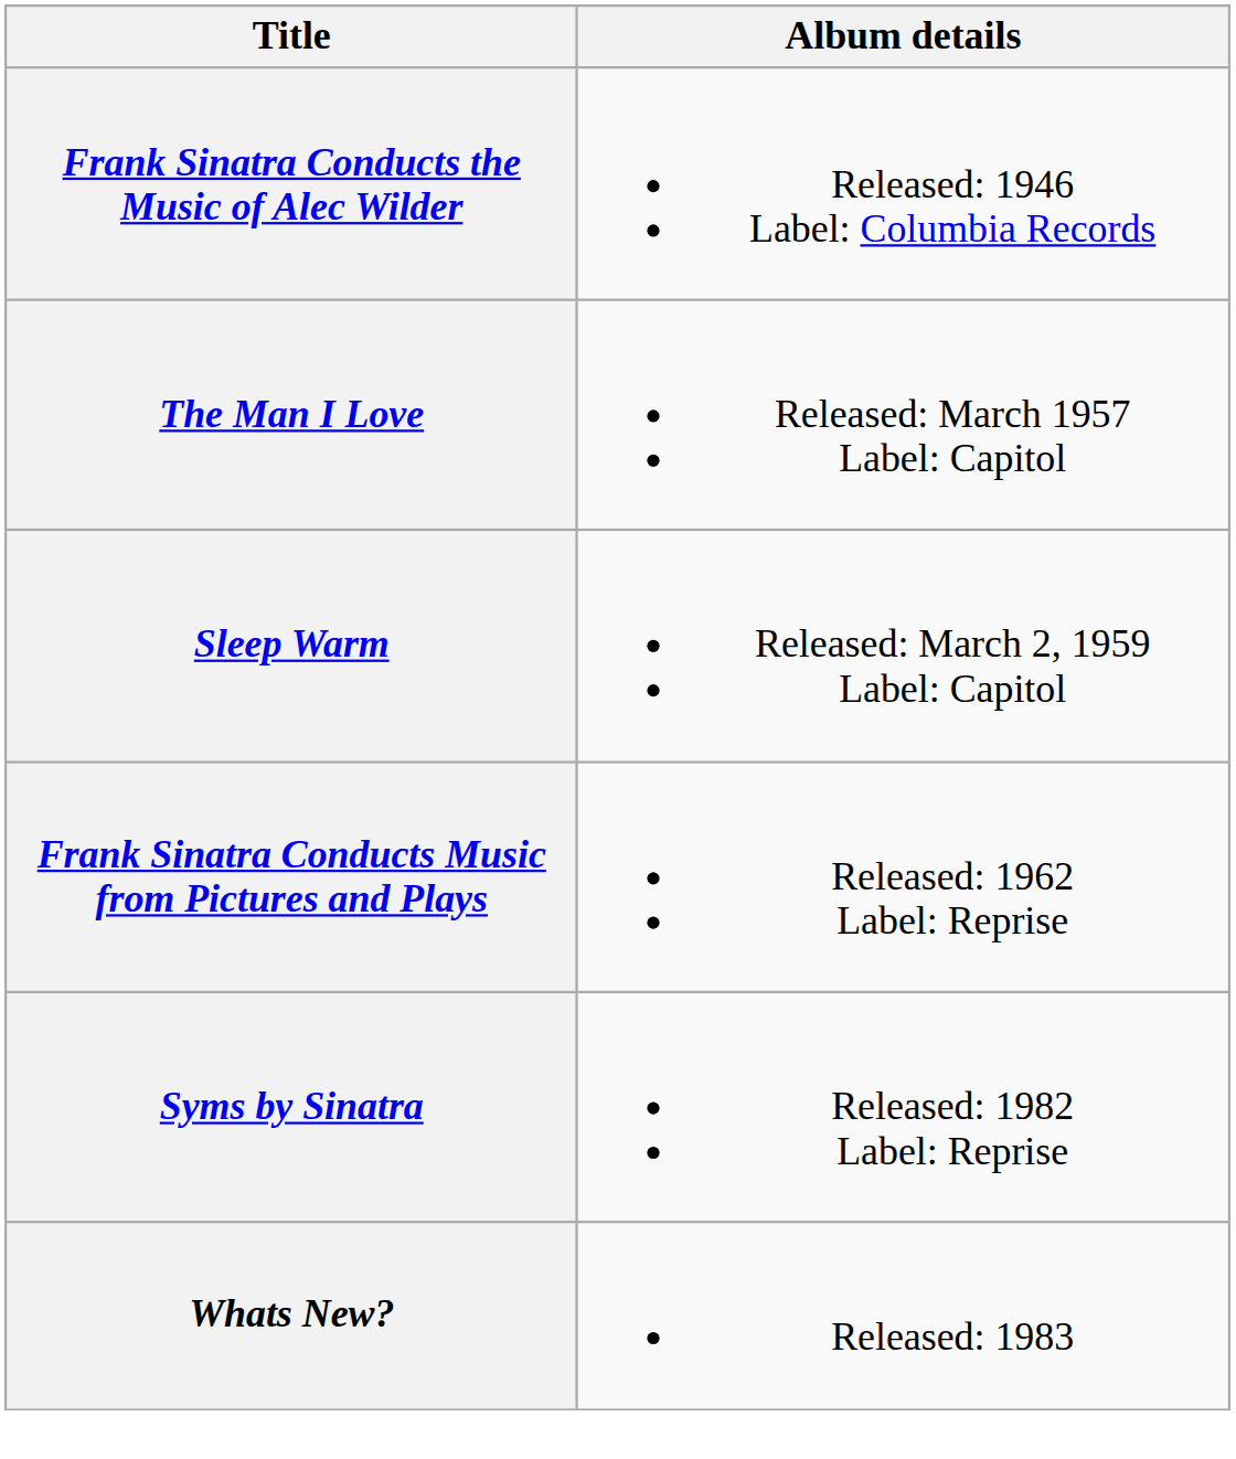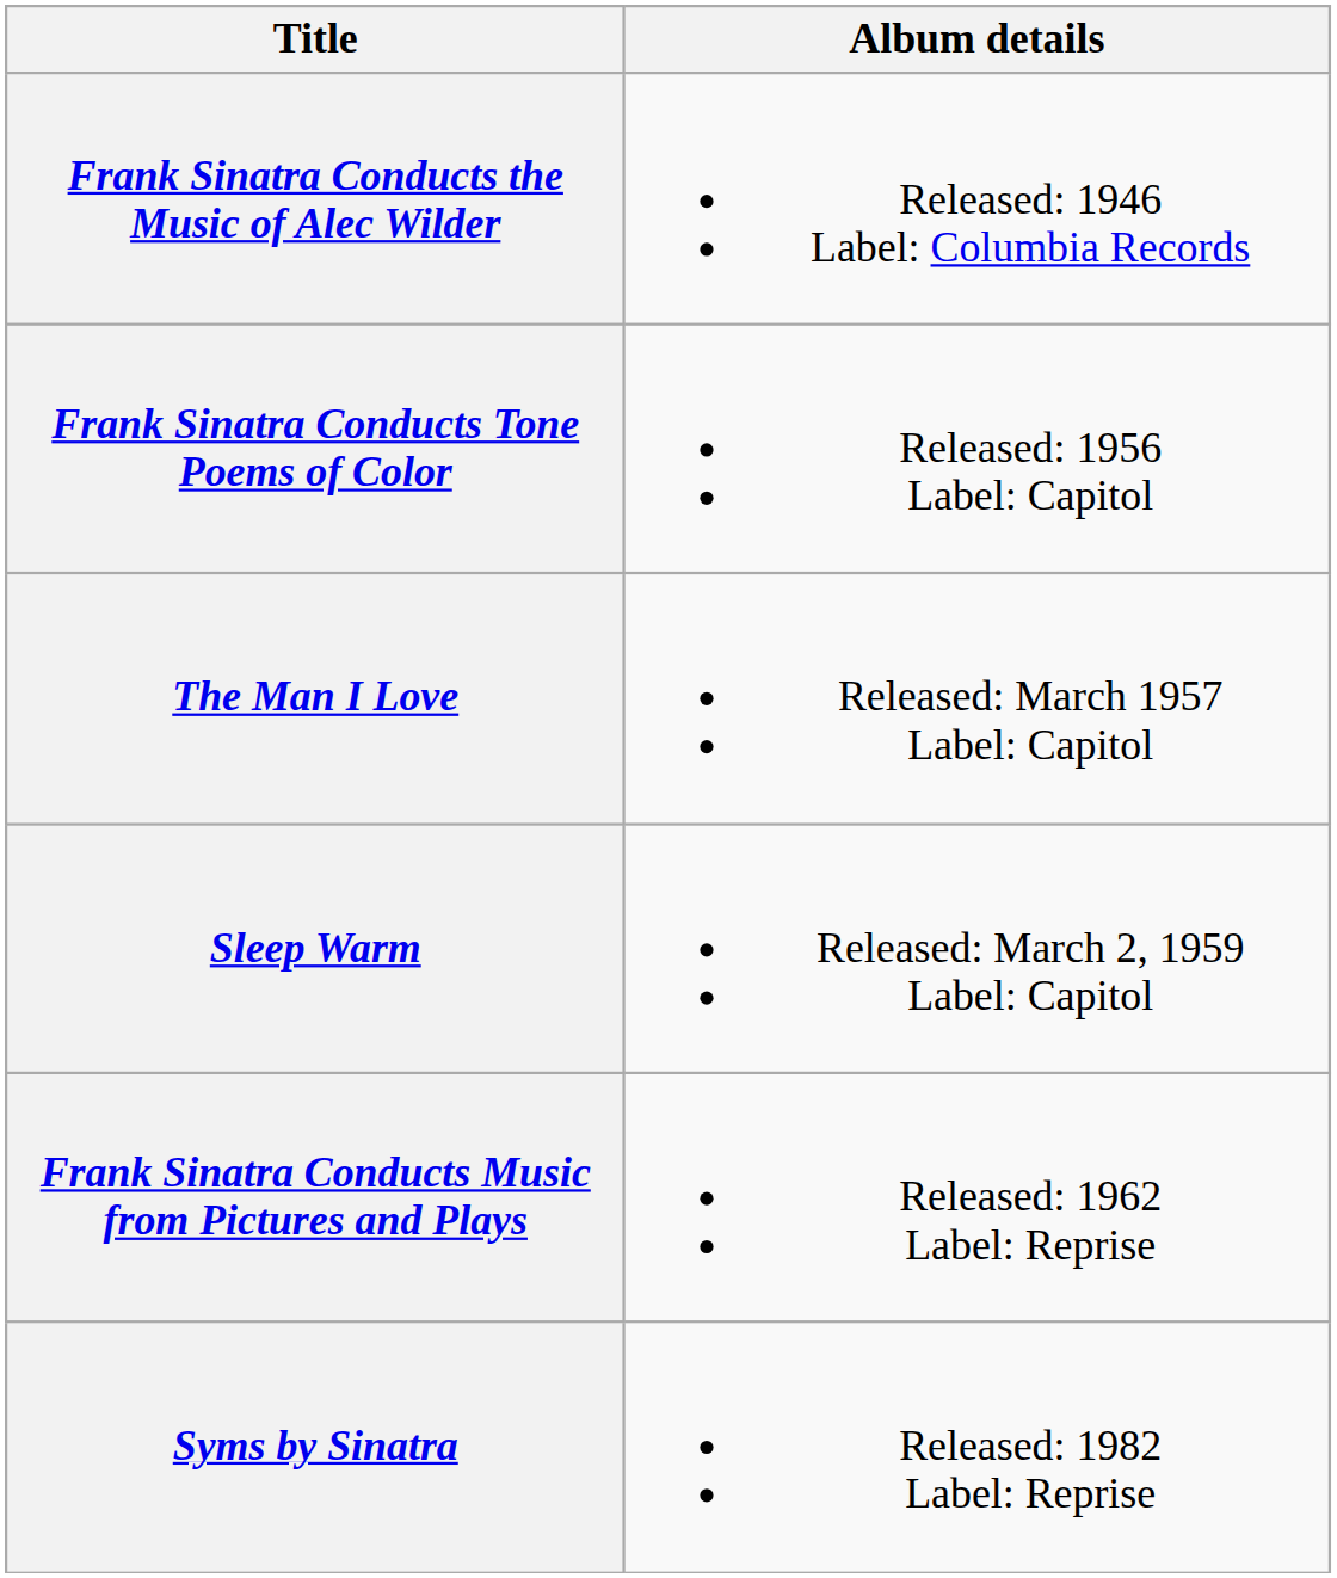+ row: Frank Sinatra Conducts Tone Poems of Color | Released: 1956 Label: Capitol
- row: Whats New? | Released: 1983
